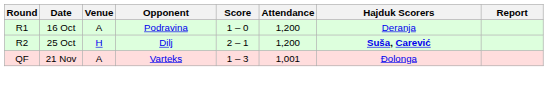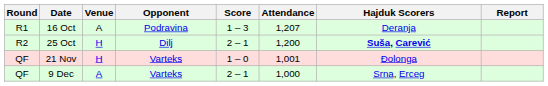16 Oct | Score: 1 – 0 -> 1 – 3
16 Oct | Attendance: 1,200 -> 1,207
21 Nov | Venue: A -> H
21 Nov | Score: 1 – 3 -> 1 – 0
+ row: QF | 9 Dec | A | Varteks | 2 – 1 | 1,000 | Srna, Erceg
